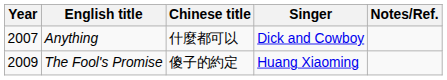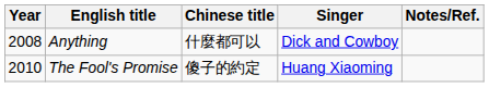Anything | Year: 2007 -> 2008
The Fool's Promise | Year: 2009 -> 2010
